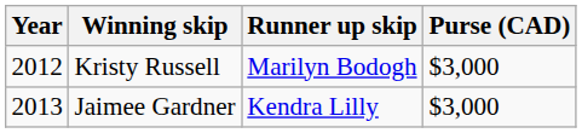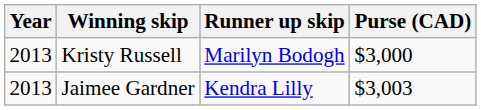Kristy Russell | Year: 2012 -> 2013
Jaimee Gardner | Purse (CAD): $3,000 -> $3,003
